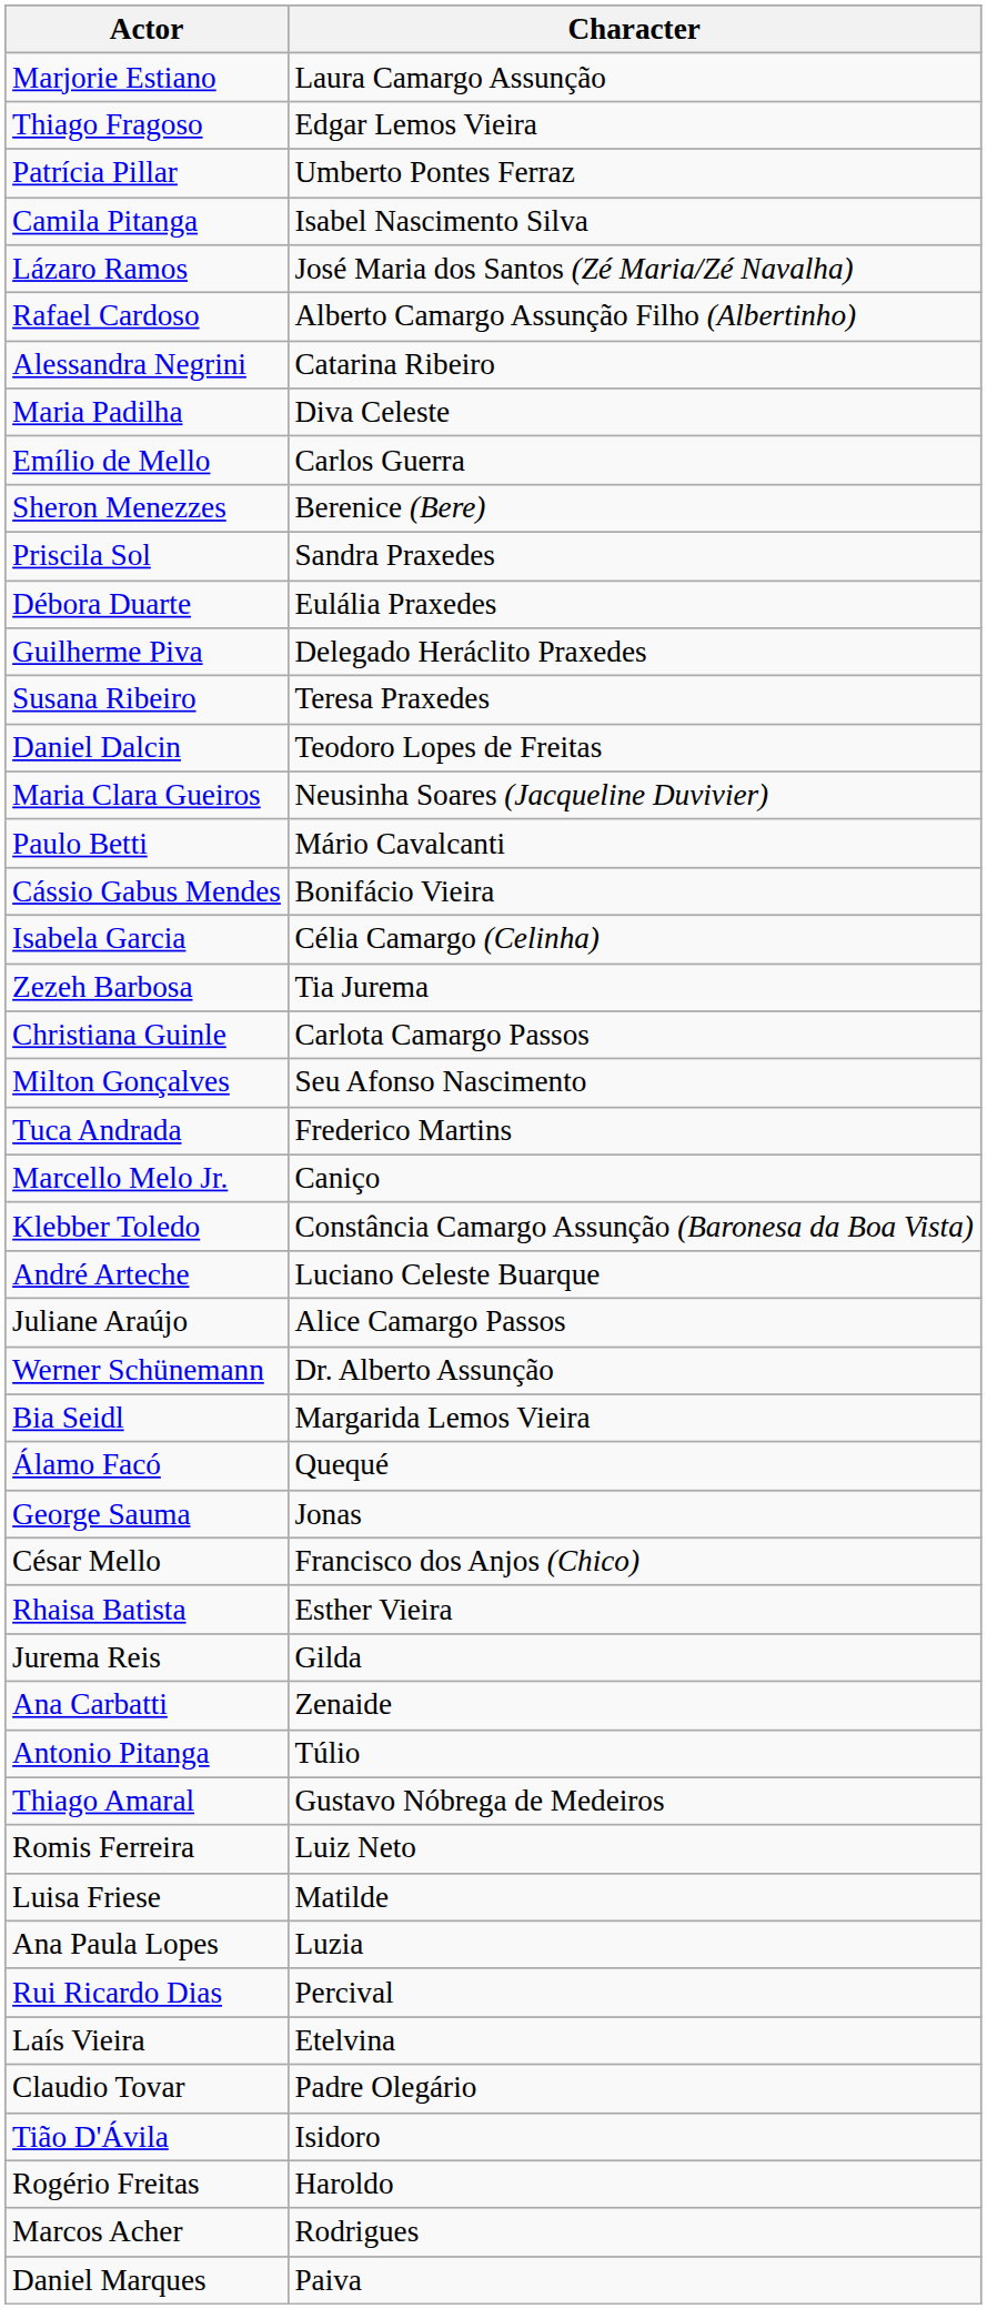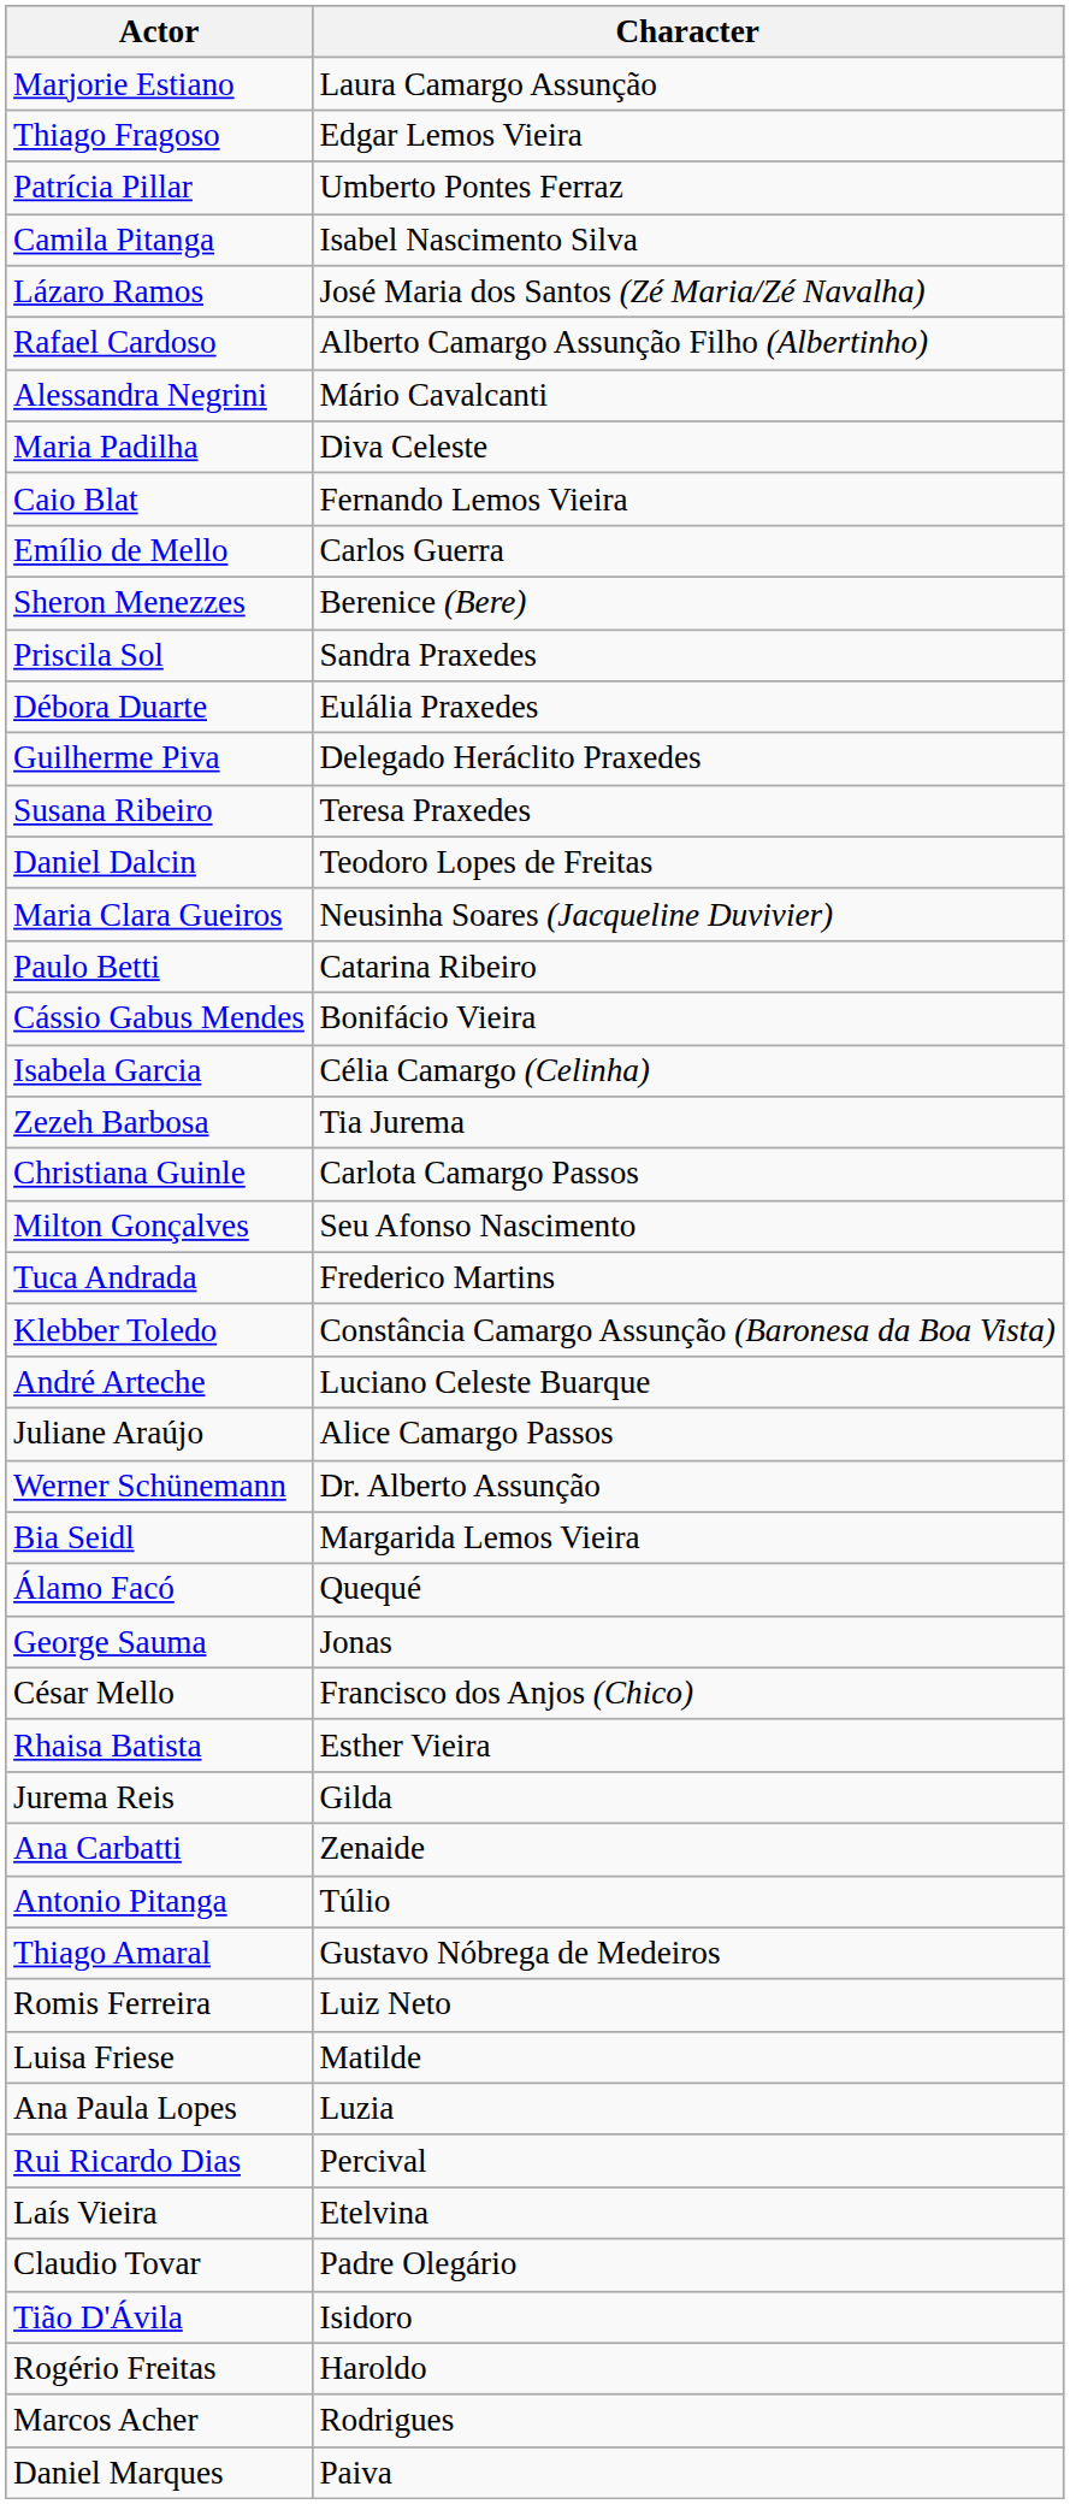Alessandra Negrini | Character: Catarina Ribeiro -> Mário Cavalcanti
+ row: Caio Blat | Fernando Lemos Vieira
Paulo Betti | Character: Mário Cavalcanti -> Catarina Ribeiro
- row: Marcello Melo Jr. | Caniço
